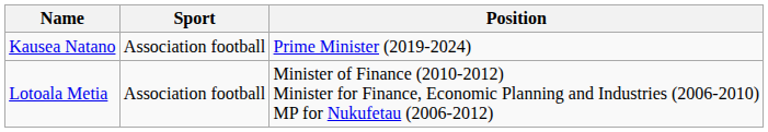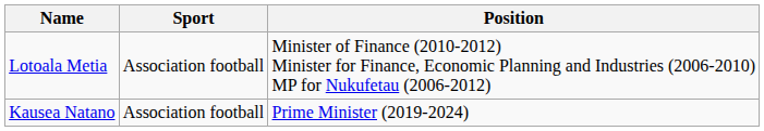rows swapped: Lotoala Metia <-> Kausea Natano
